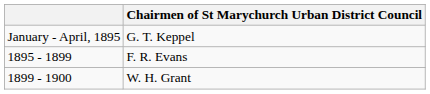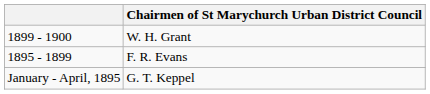rows swapped: G. T. Keppel <-> W. H. Grant
